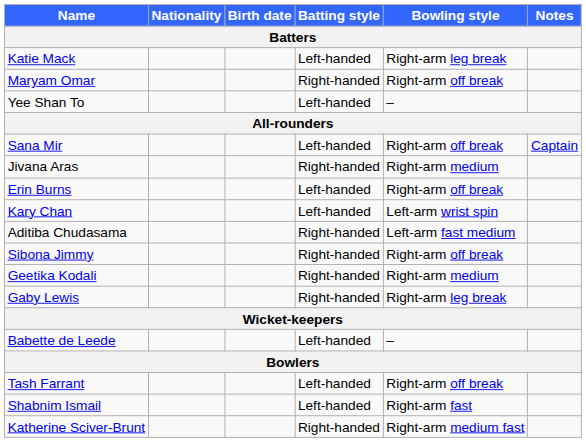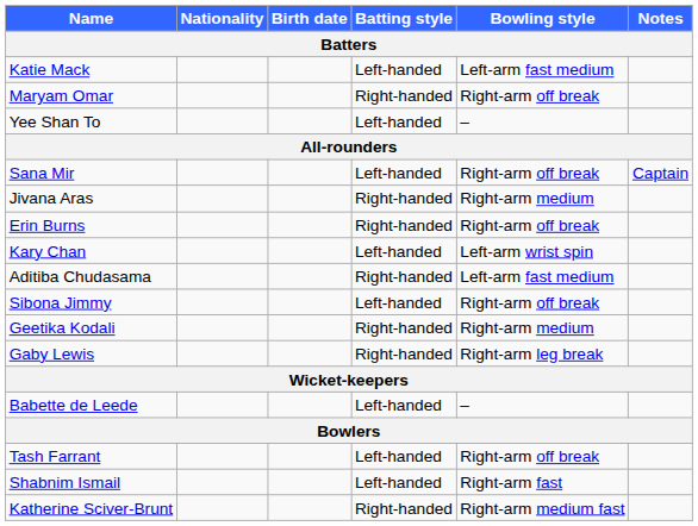Katie Mack | Bowling style: Right-arm leg break -> Left-arm fast medium
Erin Burns | Batting style: Left-handed -> Right-handed
Sibona Jimmy | Batting style: Right-handed -> Left-handed
